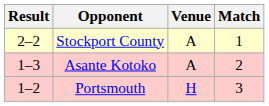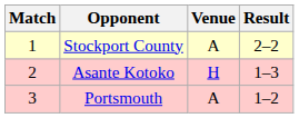columns swapped: Match <-> Result
Asante Kotoko | Venue: A -> H
Portsmouth | Venue: H -> A
